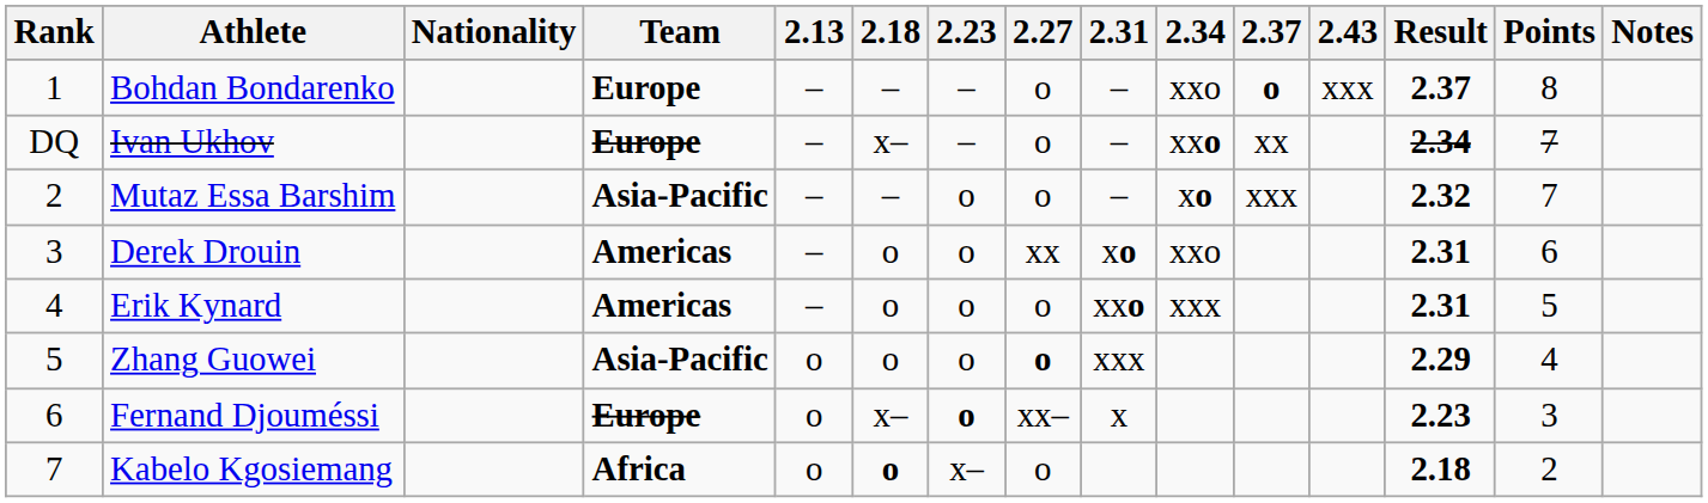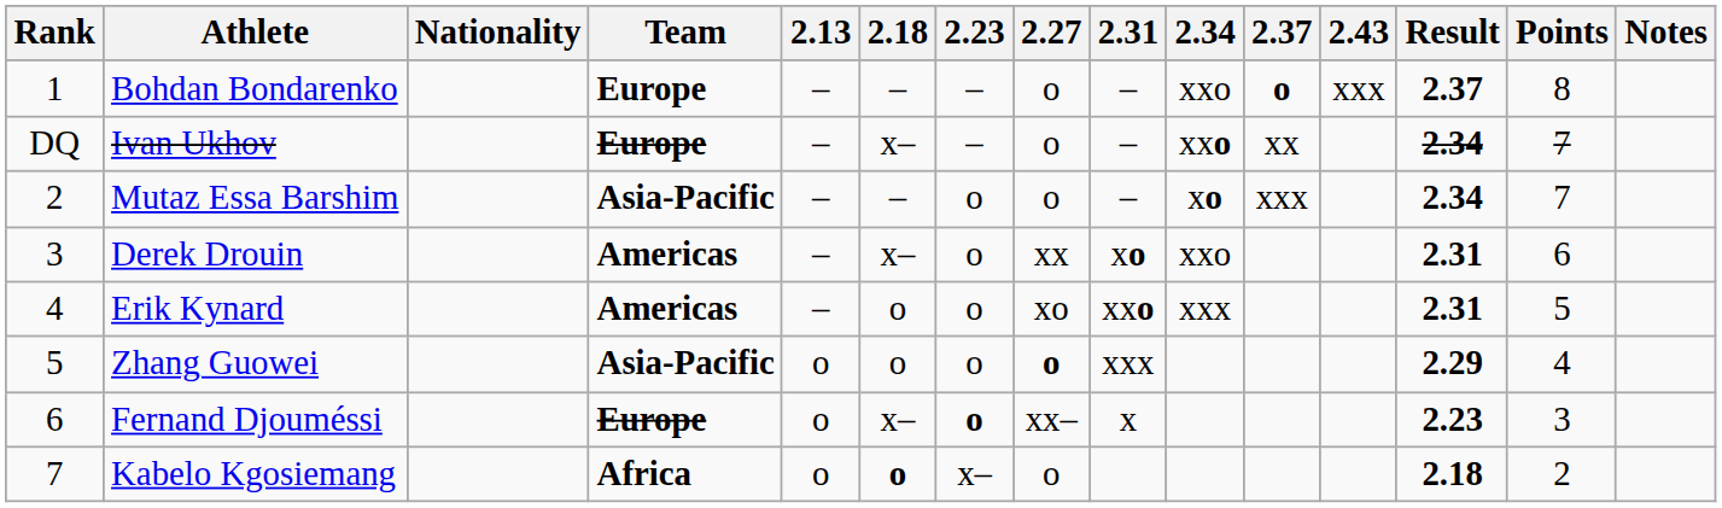Mutaz Essa Barshim | Result: 2.32 -> 2.34
Derek Drouin | 2.18: o -> x–
Erik Kynard | 2.27: o -> xo
